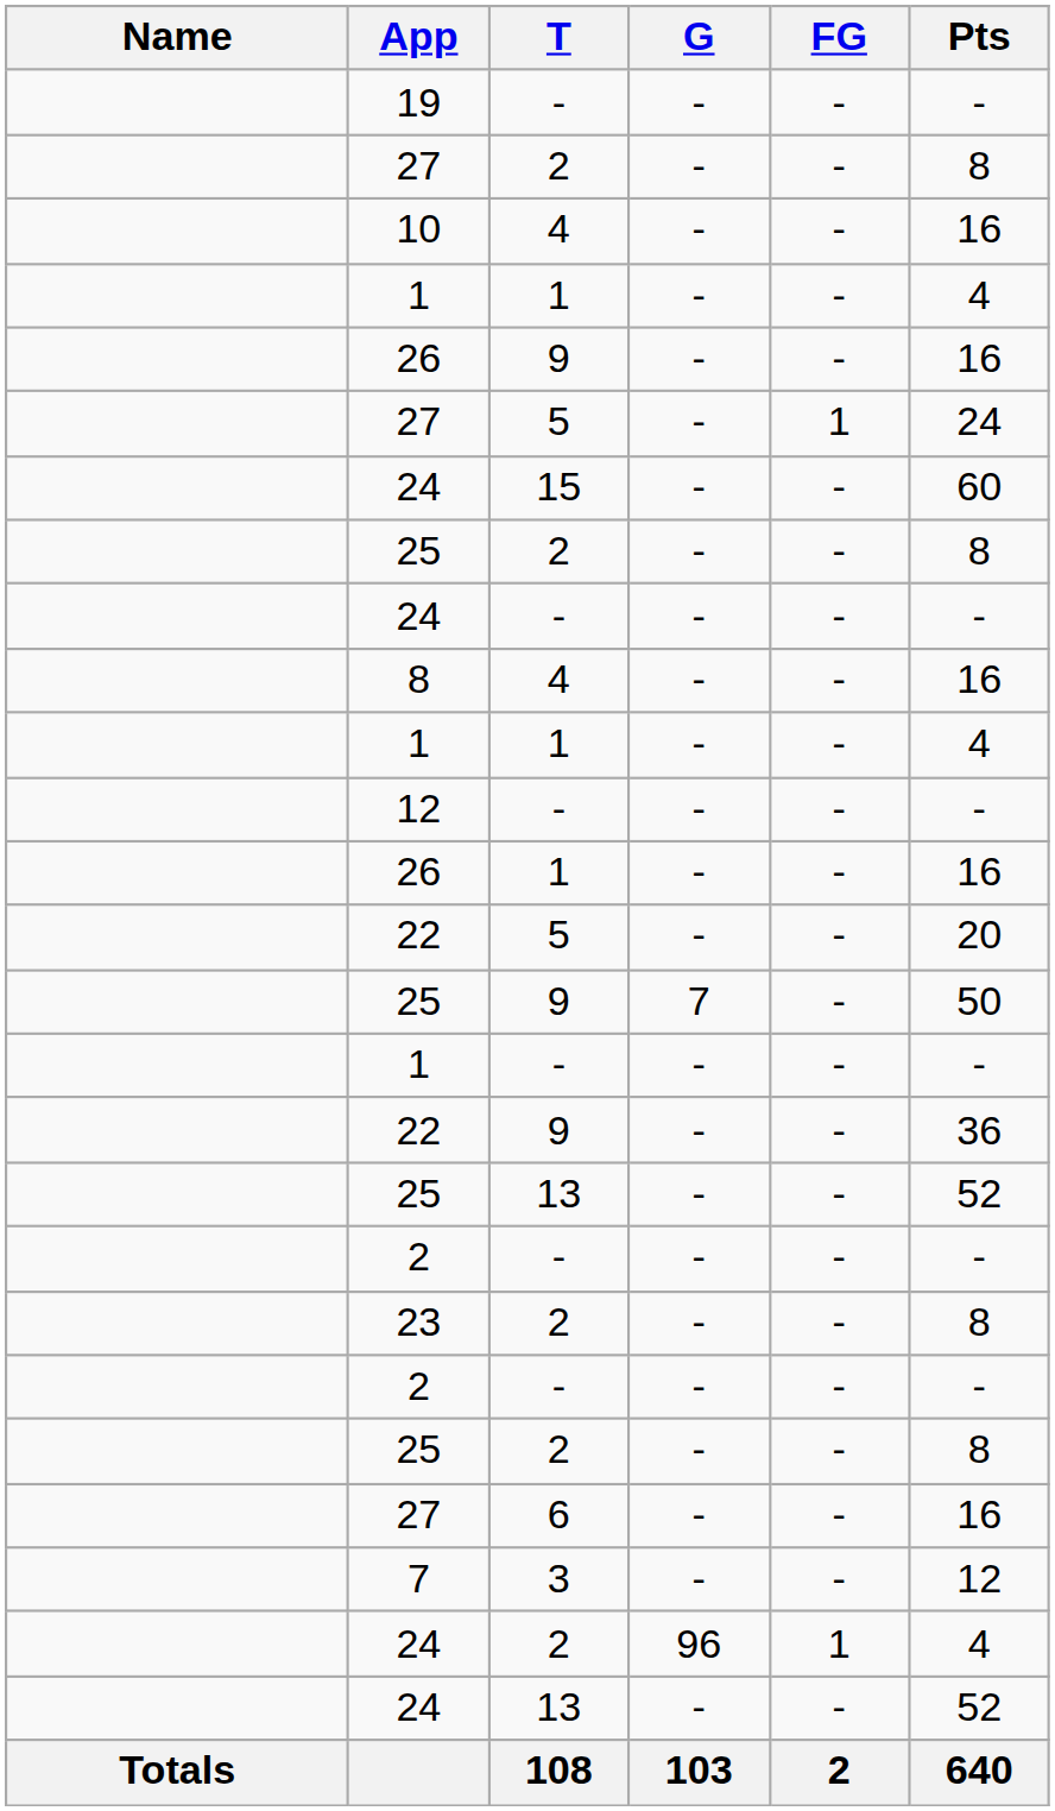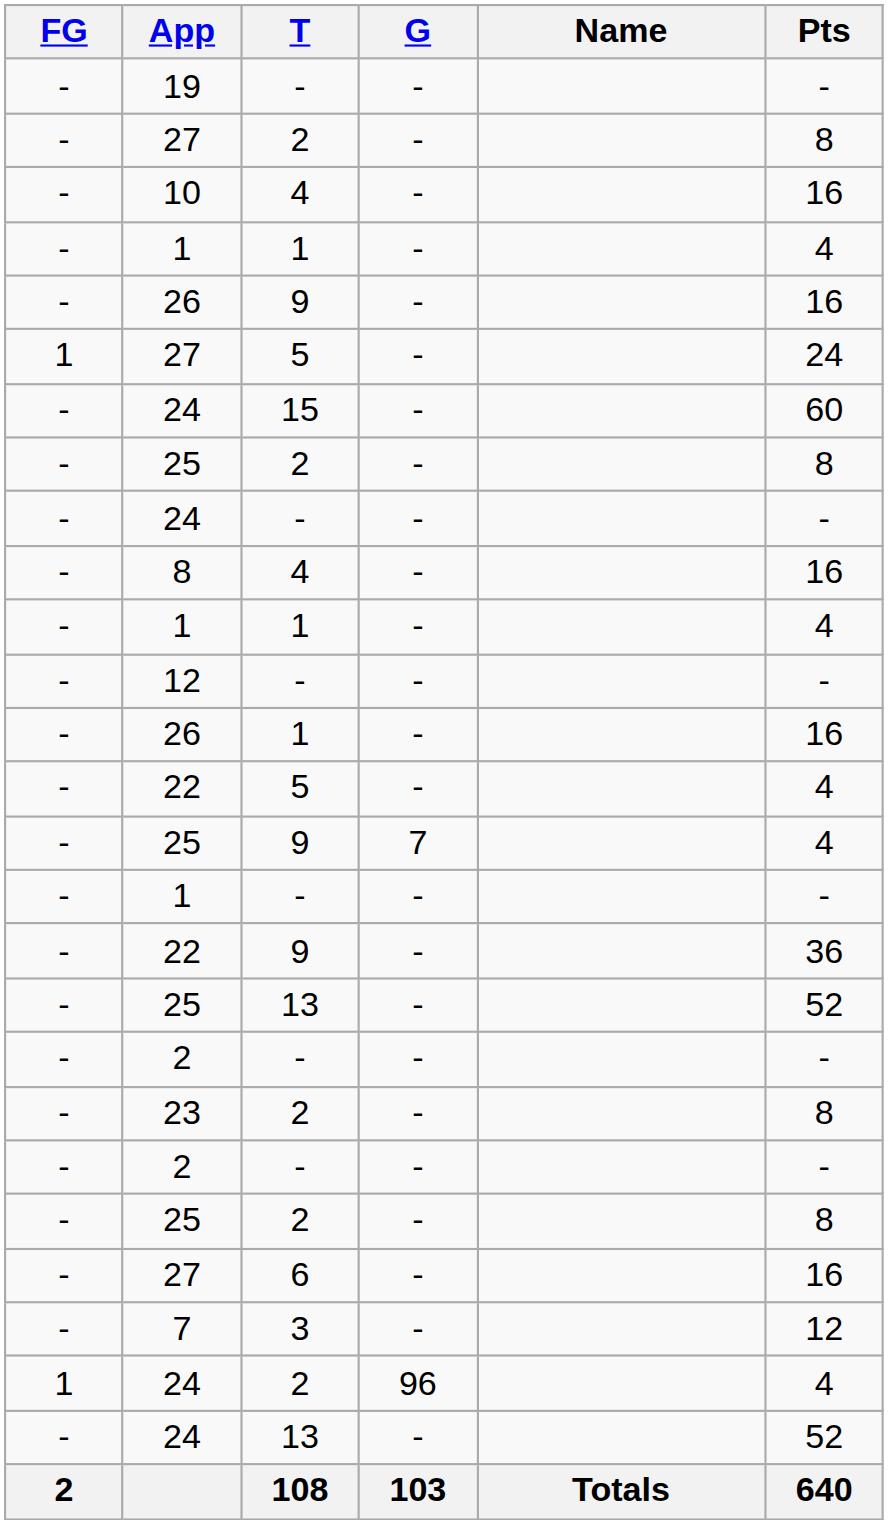columns swapped: Name <-> FG
22 / 5 | Pts: 20 -> 4
25 / 9 | Pts: 50 -> 4
